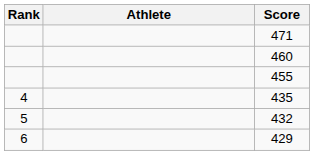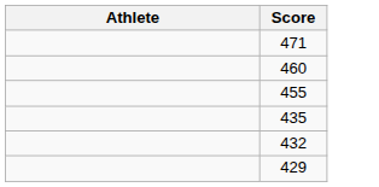- column: Rank | 4 | 5 | 6
